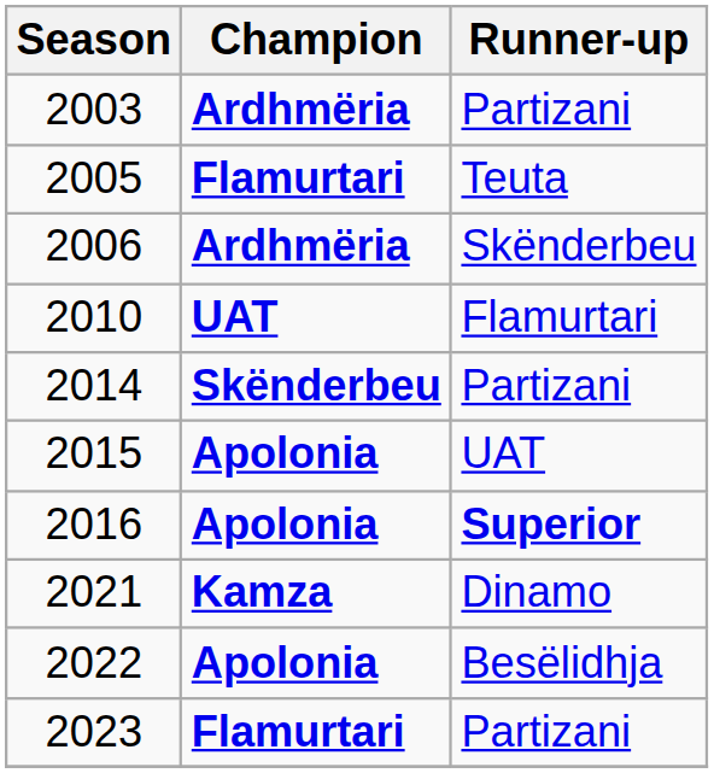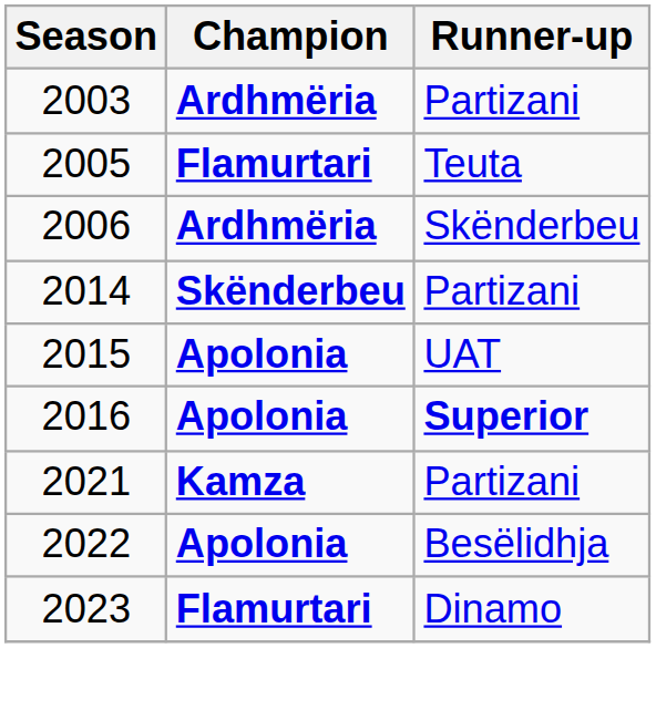- row: 2010 | UAT | Flamurtari
2021 | Runner-up: Dinamo -> Partizani
2023 | Runner-up: Partizani -> Dinamo
